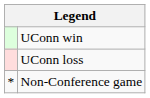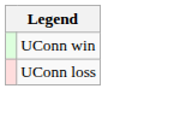- row: * | Non-Conference game
